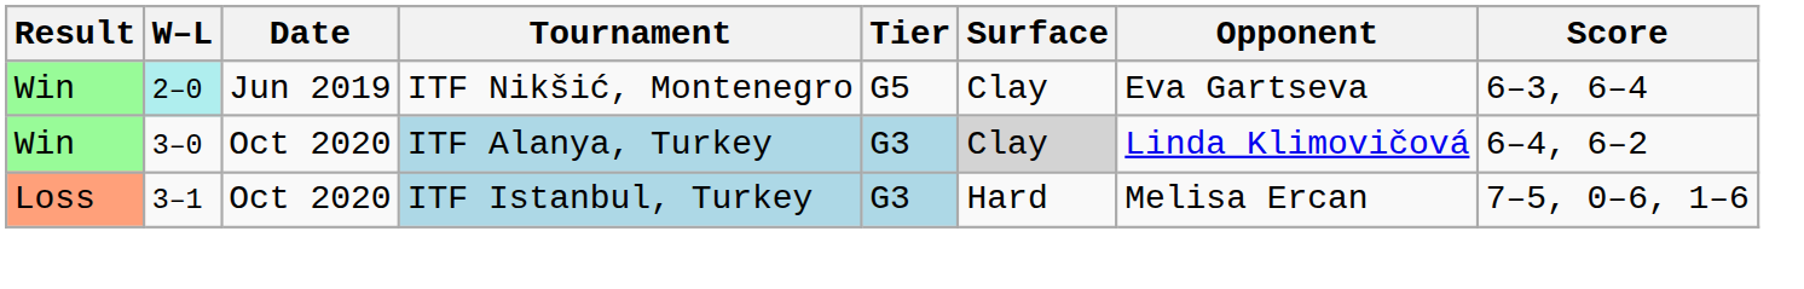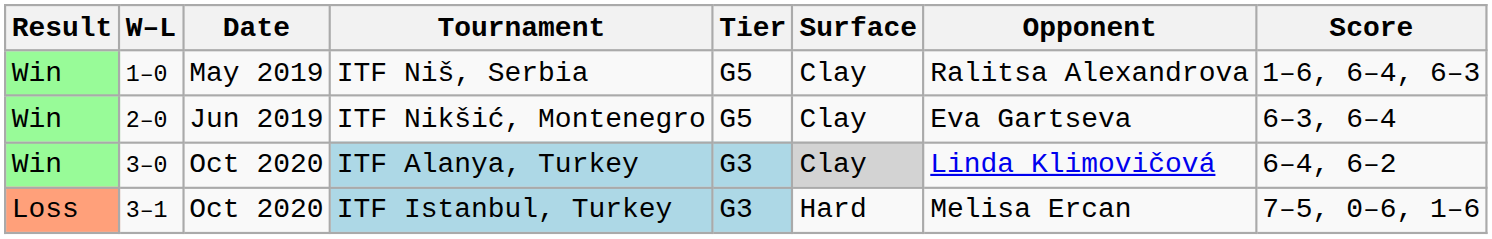+ row: Win | 1–0 | May 2019 | ITF Niš, Serbia | G5 | Clay | Ralitsa Alexandrova | 1–6, 6–4, 6–3
ITF Nikšić, Montenegro | W–L: paleturquoise background -> no background
